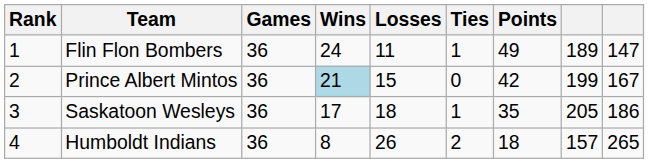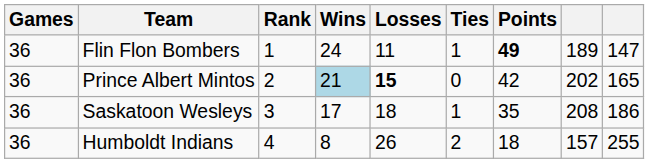columns swapped: Rank <-> Games
Flin Flon Bombers | Points: normal -> bold
Prince Albert Mintos | Losses: normal -> bold
Prince Albert Mintos | column 8: 199 -> 202
Prince Albert Mintos | column 9: 167 -> 165
Saskatoon Wesleys | column 8: 205 -> 208
Humboldt Indians | column 9: 265 -> 255
